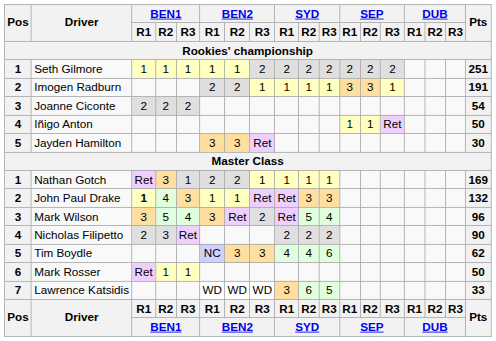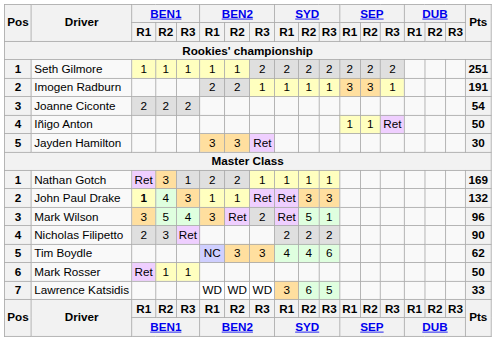Mark Wilson | SYD / R3: 4 -> 1
